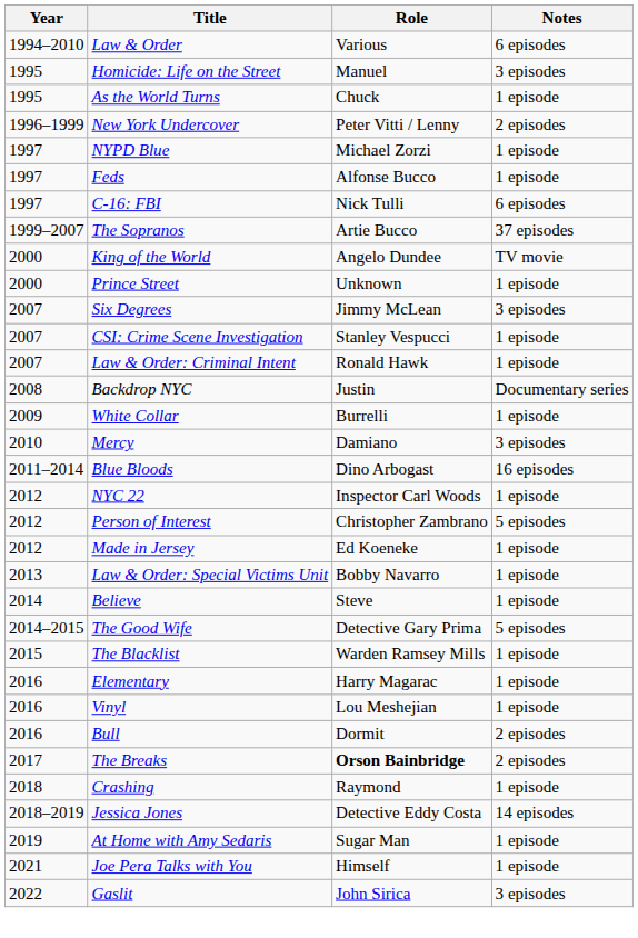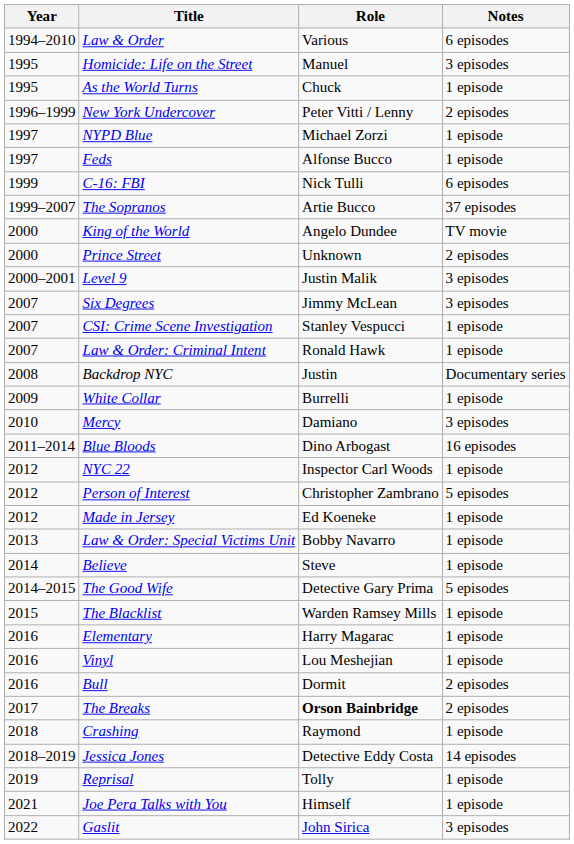C-16: FBI | Year: 1997 -> 1999
Prince Street | Notes: 1 episode -> 2 episodes
+ row: 2000–2001 | Level 9 | Justin Malik | 3 episodes
- row: 2019 | At Home with Amy Sedaris | Sugar Man | 1 episode
+ row: 2019 | Reprisal | Tolly | 1 episode
